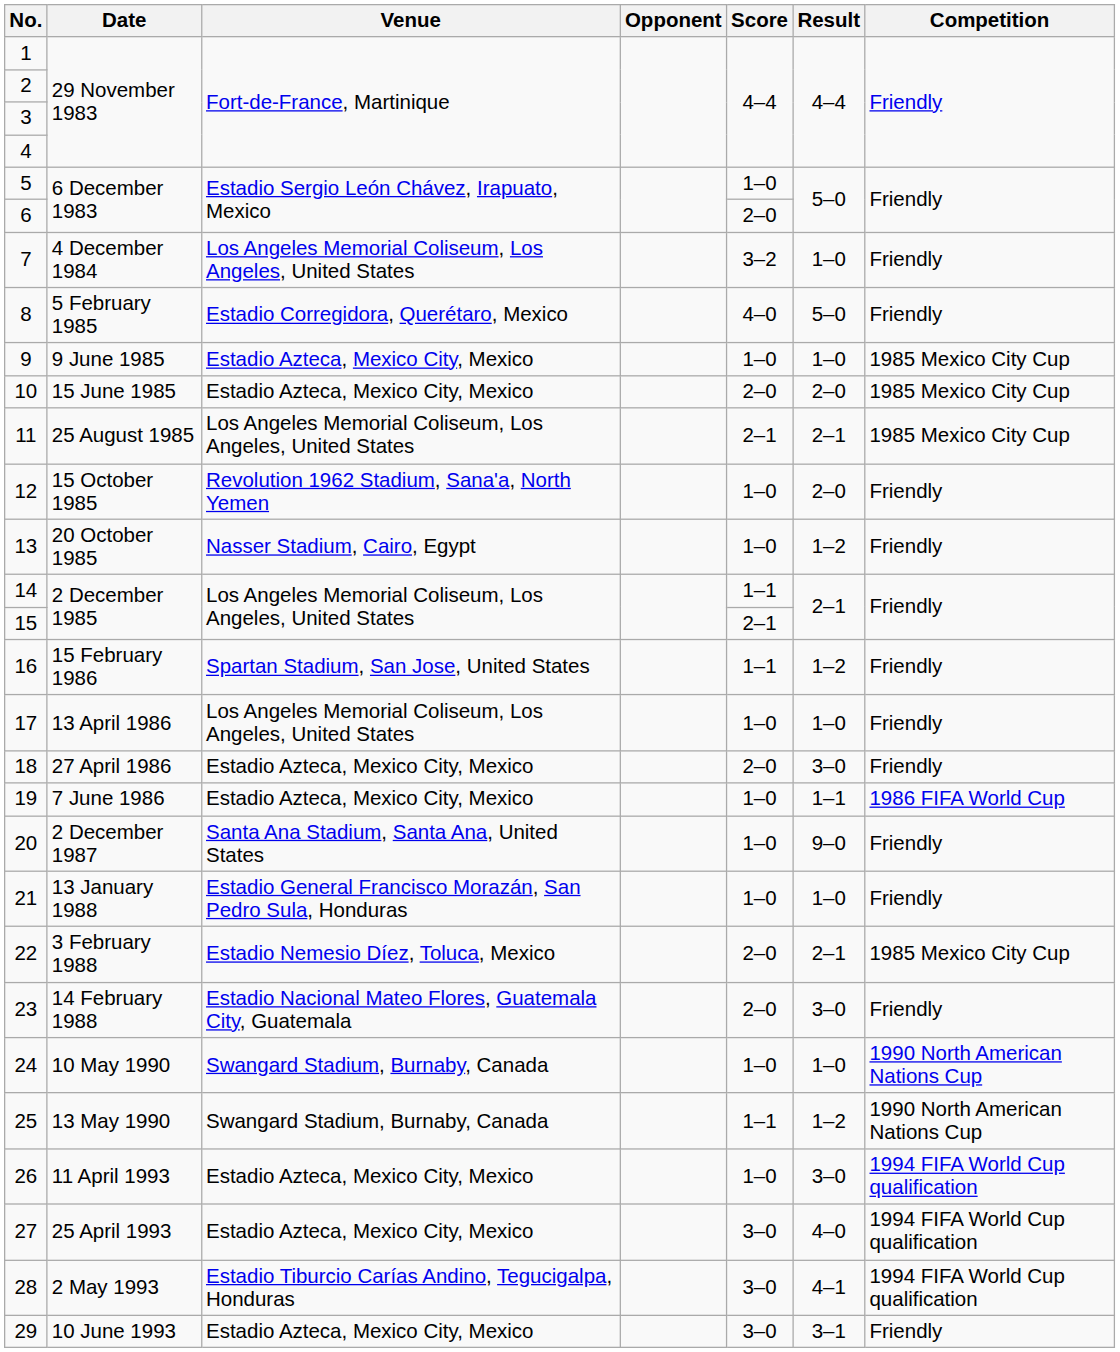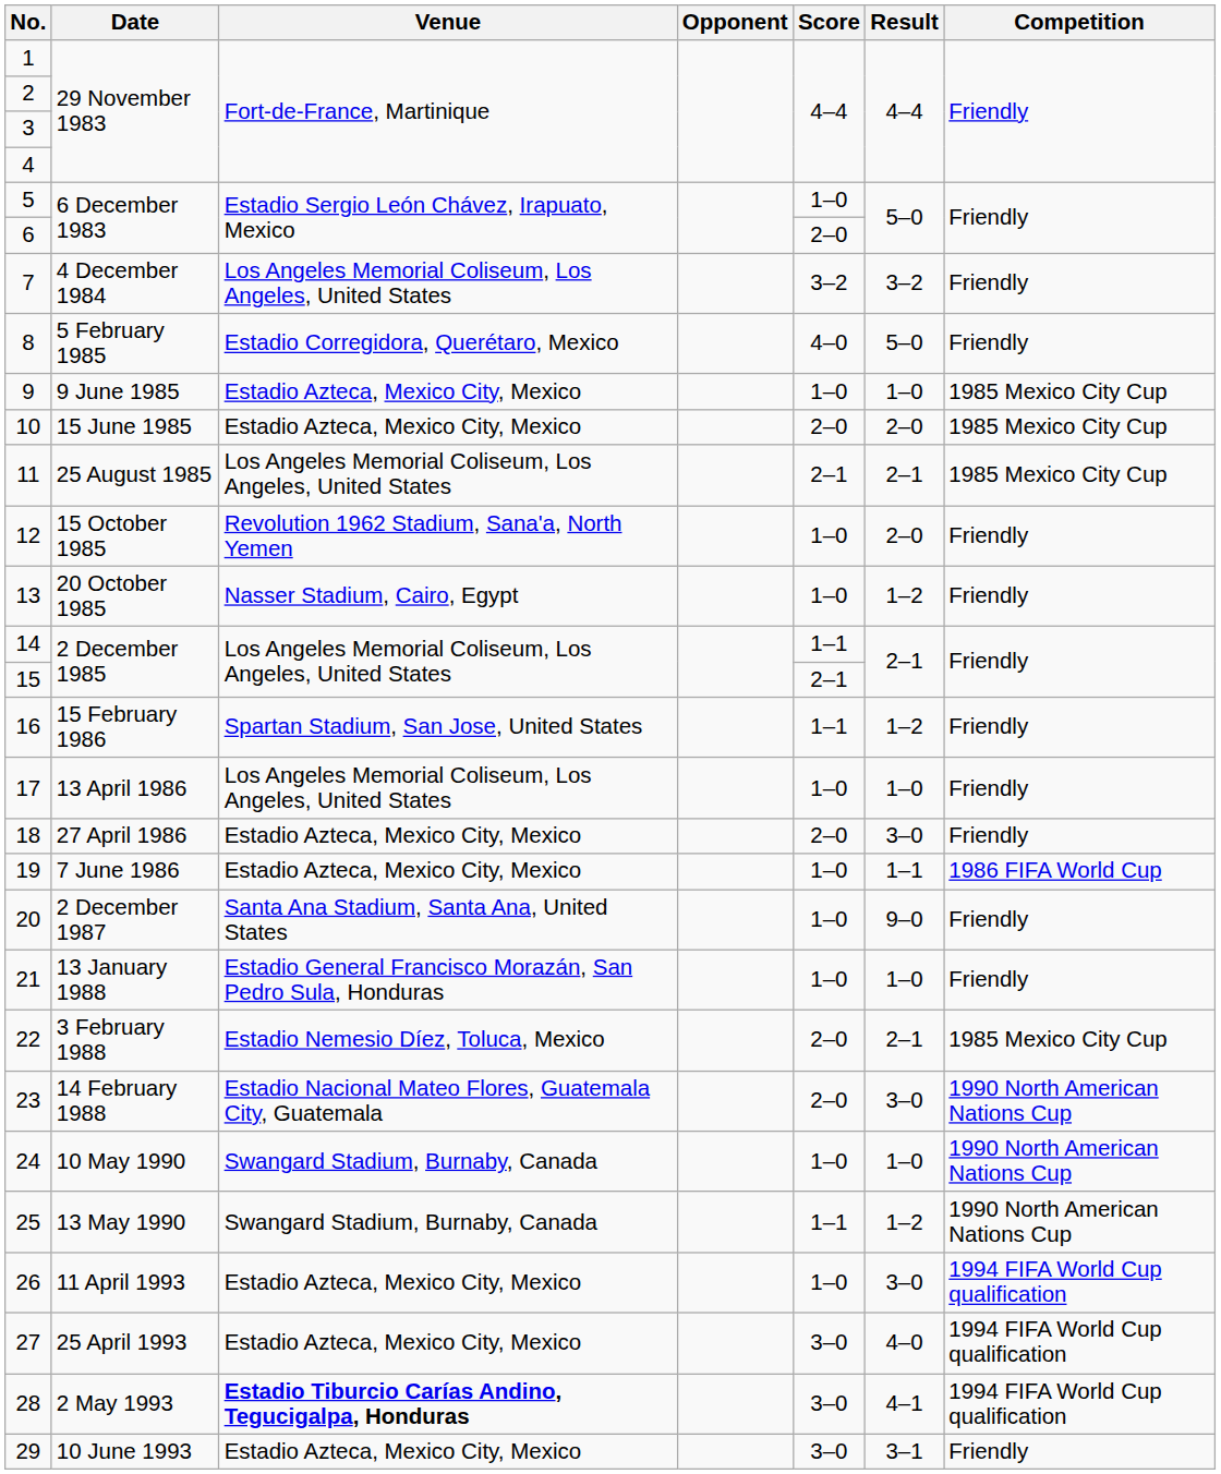7 | Result: 1–0 -> 3–2
23 | Competition: Friendly -> 1990 North American Nations Cup
28 | Venue: normal -> bold
